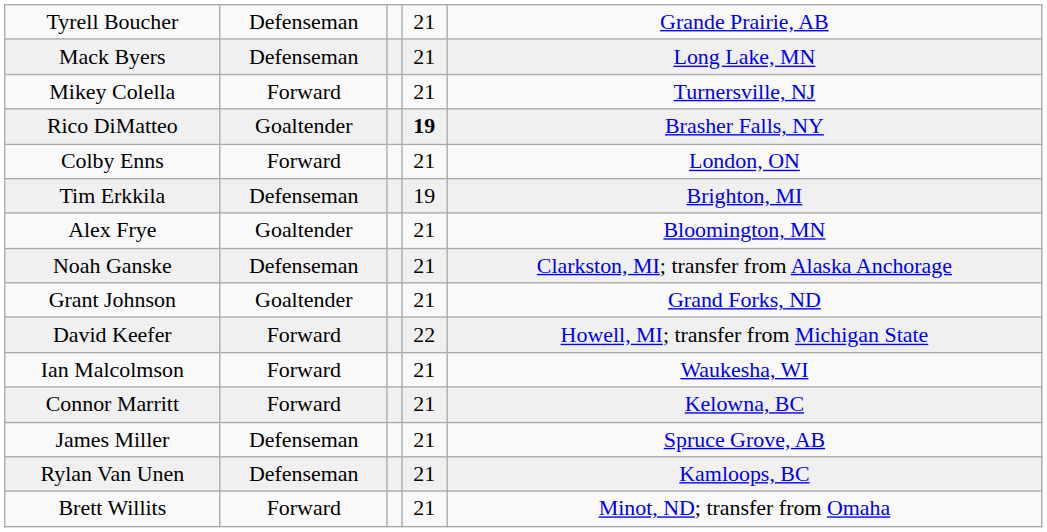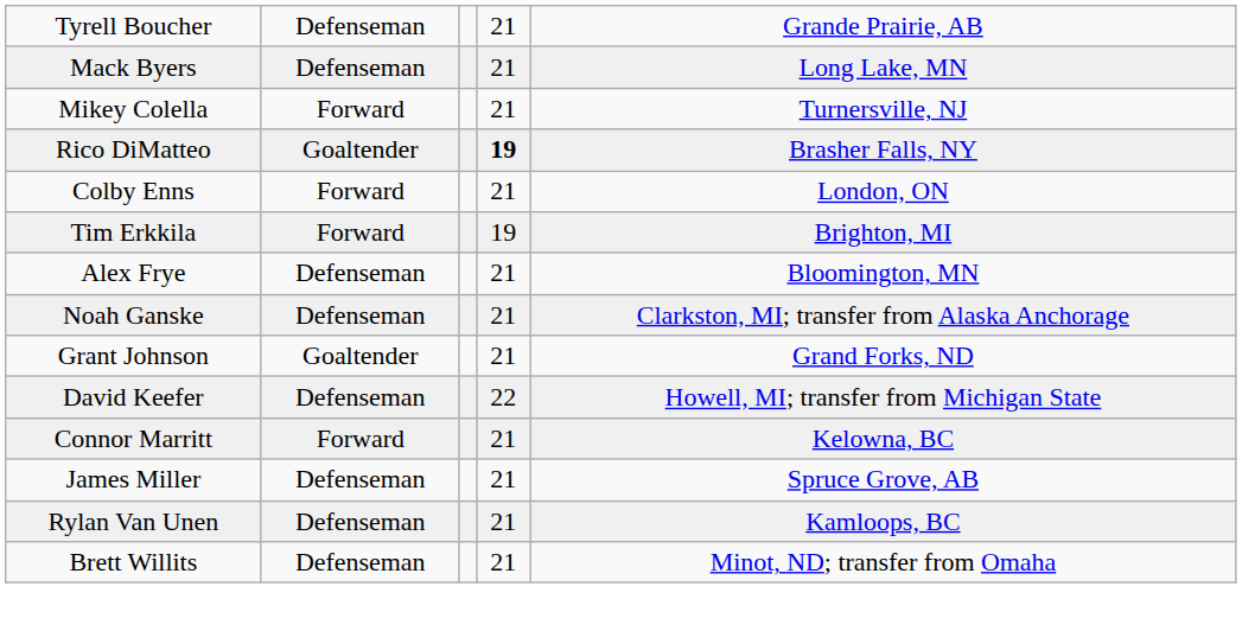Tim Erkkila | column 2: Defenseman -> Forward
Alex Frye | column 2: Goaltender -> Defenseman
David Keefer | column 2: Forward -> Defenseman
- row: Ian Malcolmson | Forward | 21 | Waukesha, WI
Brett Willits | column 2: Forward -> Defenseman
